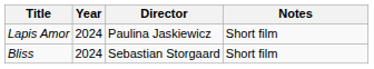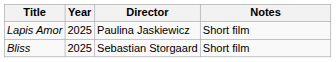Lapis Amor | Year: 2024 -> 2025
Bliss | Year: 2024 -> 2025
